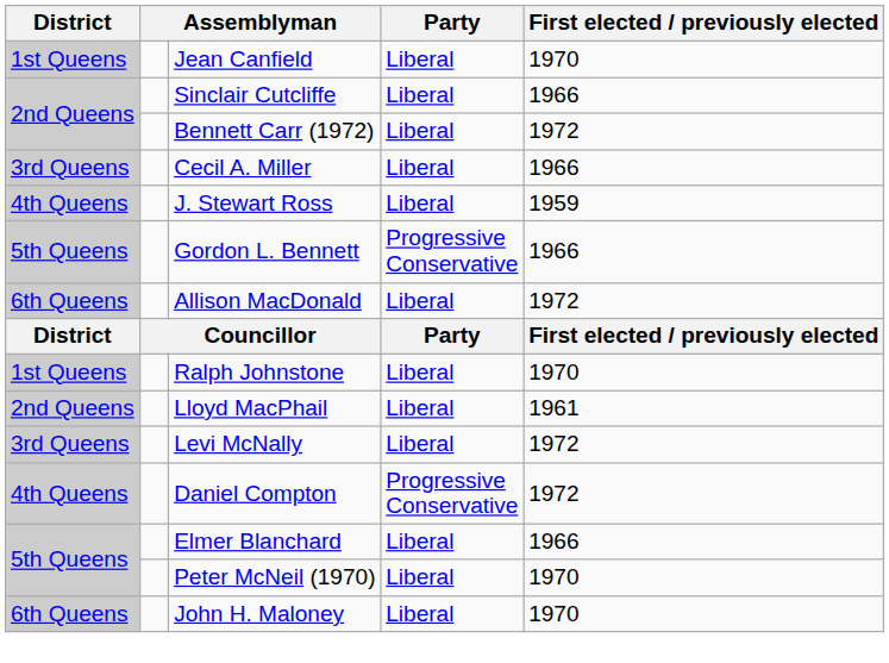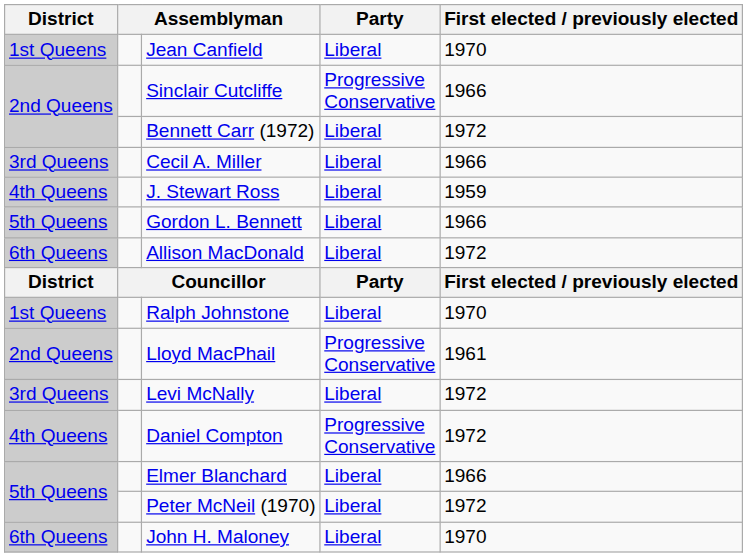Sinclair Cutcliffe | Party: Liberal -> Progressive Conservative
Gordon L. Bennett | Party: Progressive Conservative -> Liberal
Lloyd MacPhail | Party: Liberal -> Progressive Conservative
Peter McNeil (1970) | First elected / previously elected: 1970 -> 1972
